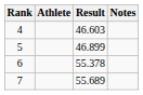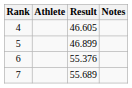4 | Result: 46.603 -> 46.605
6 | Result: 55.378 -> 55.376
